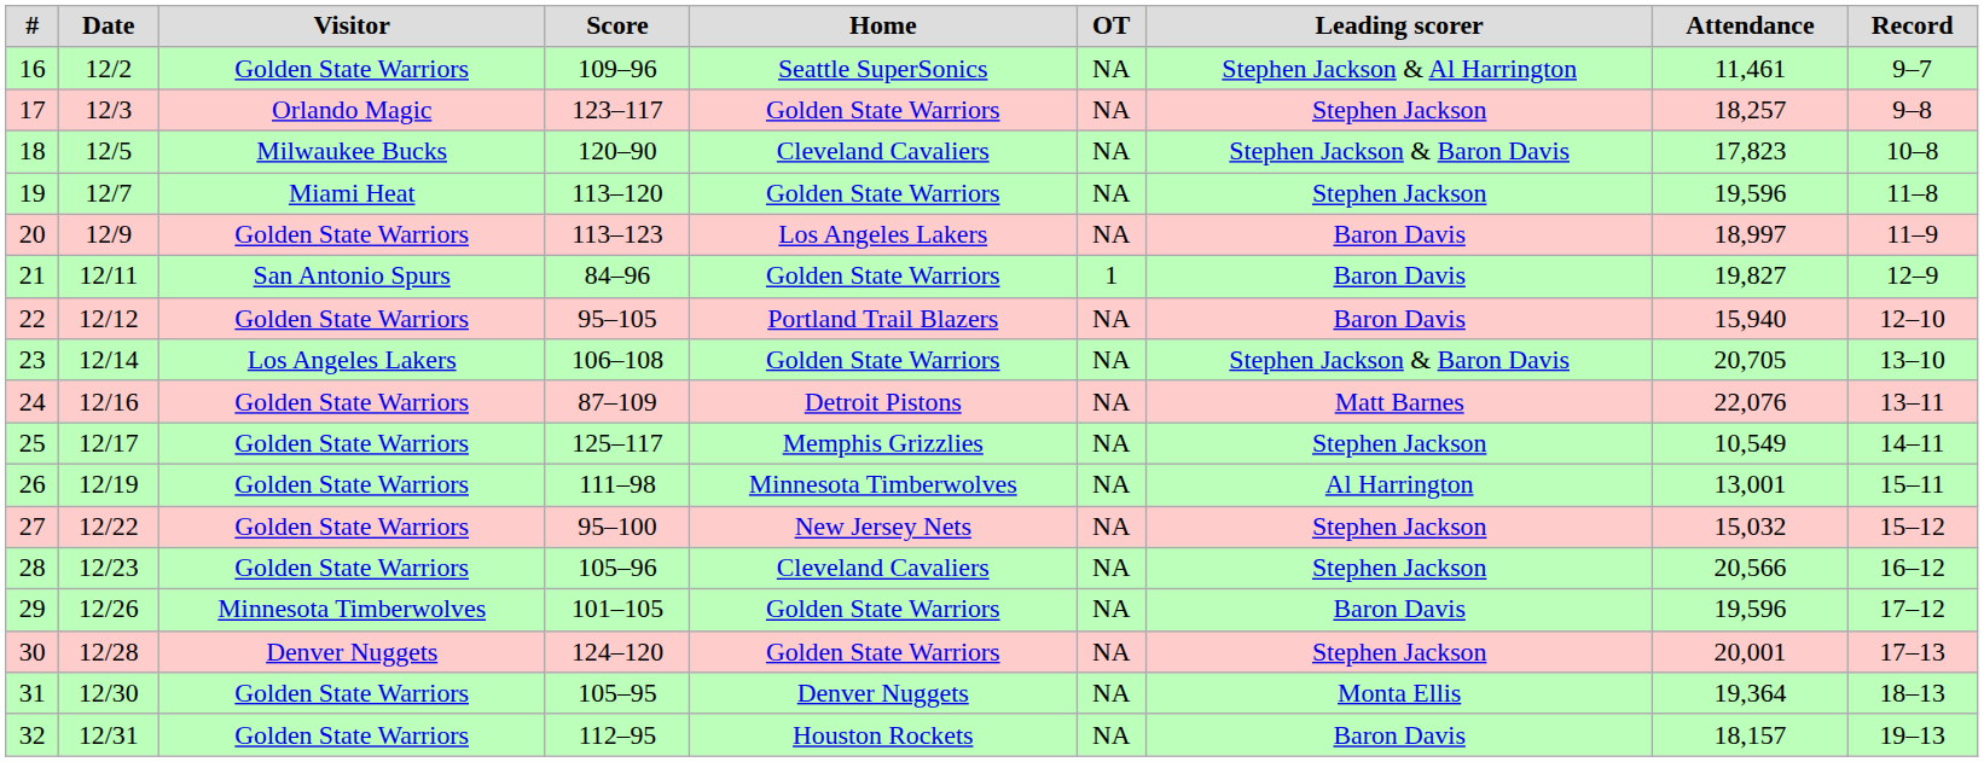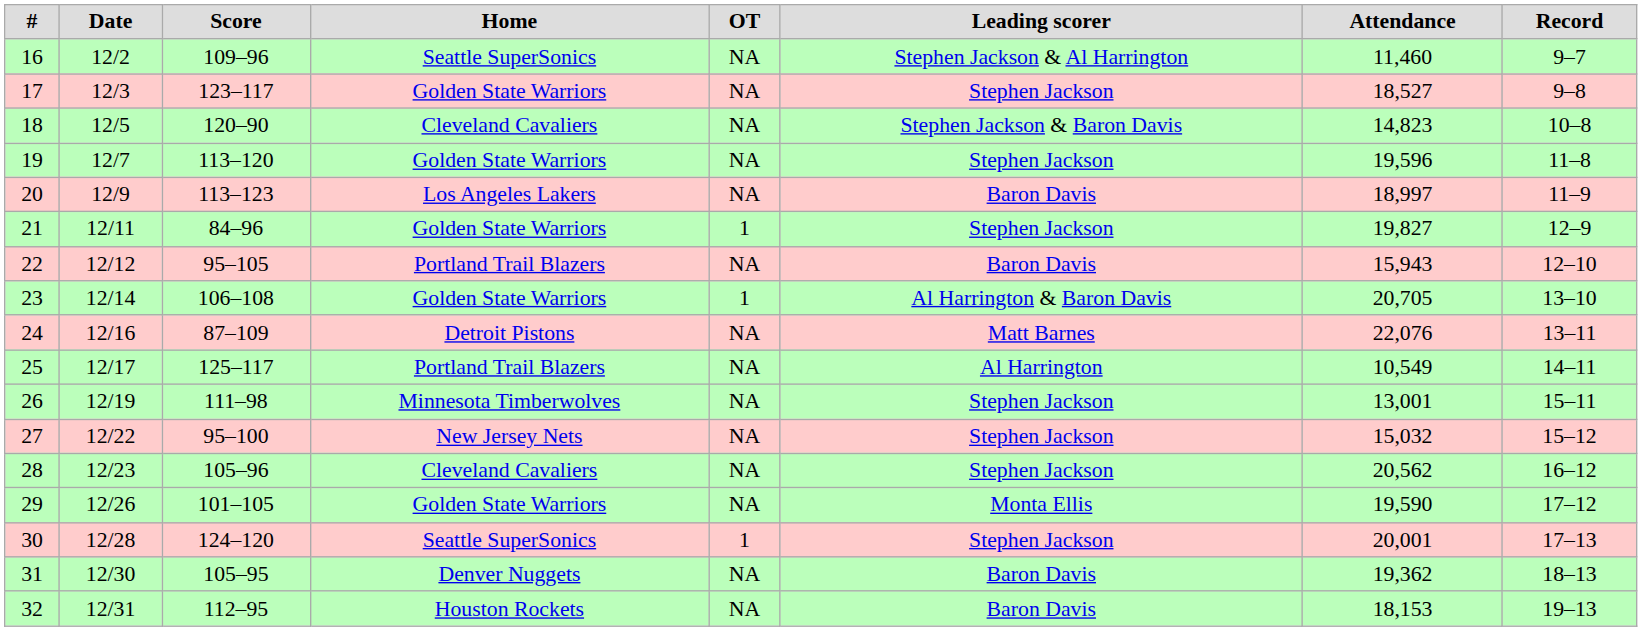- column: Visitor | Golden State Warriors | Orlando Magic | Milwaukee Bucks | Miami Heat | Golden State Warriors | San Antonio Spurs | Golden State Warriors | Los Angeles Lakers | Golden State Warriors | Golden State Warriors | Golden State Warriors | Golden State Warriors | Golden State Warriors | Minnesota Timberwolves | Denver Nuggets | Golden State Warriors | Golden State Warriors
16 | Attendance: 11,461 -> 11,460
17 | Attendance: 18,257 -> 18,527
18 | Attendance: 17,823 -> 14,823
21 | Leading scorer: Baron Davis -> Stephen Jackson
22 | Attendance: 15,940 -> 15,943
23 | OT: NA -> 1
23 | Leading scorer: Stephen Jackson & Baron Davis -> Al Harrington & Baron Davis
25 | Home: Memphis Grizzlies -> Portland Trail Blazers
25 | Leading scorer: Stephen Jackson -> Al Harrington
26 | Leading scorer: Al Harrington -> Stephen Jackson
28 | Attendance: 20,566 -> 20,562
29 | Leading scorer: Baron Davis -> Monta Ellis
29 | Attendance: 19,596 -> 19,590
30 | Home: Golden State Warriors -> Seattle SuperSonics
30 | OT: NA -> 1
31 | Leading scorer: Monta Ellis -> Baron Davis
31 | Attendance: 19,364 -> 19,362
32 | Attendance: 18,157 -> 18,153
